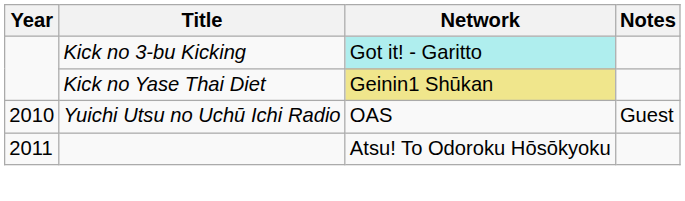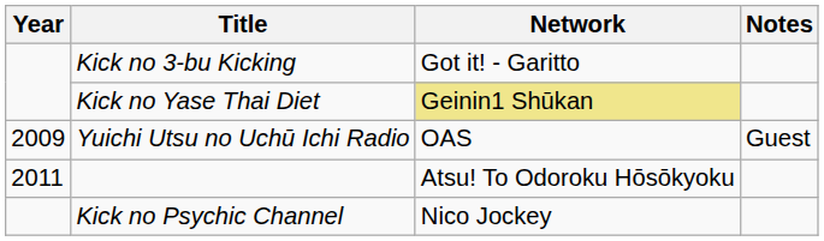Kick no 3-bu Kicking | Network: paleturquoise background -> no background
Yuichi Utsu no Uchū Ichi Radio | Year: 2010 -> 2009
+ row: Kick no Psychic Channel | Nico Jockey
